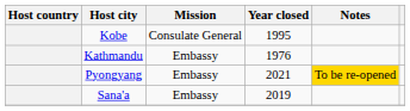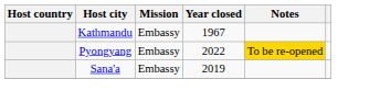- row: Kobe | Consulate General | 1995
Kathmandu | Year closed: 1976 -> 1967
Pyongyang | Year closed: 2021 -> 2022
